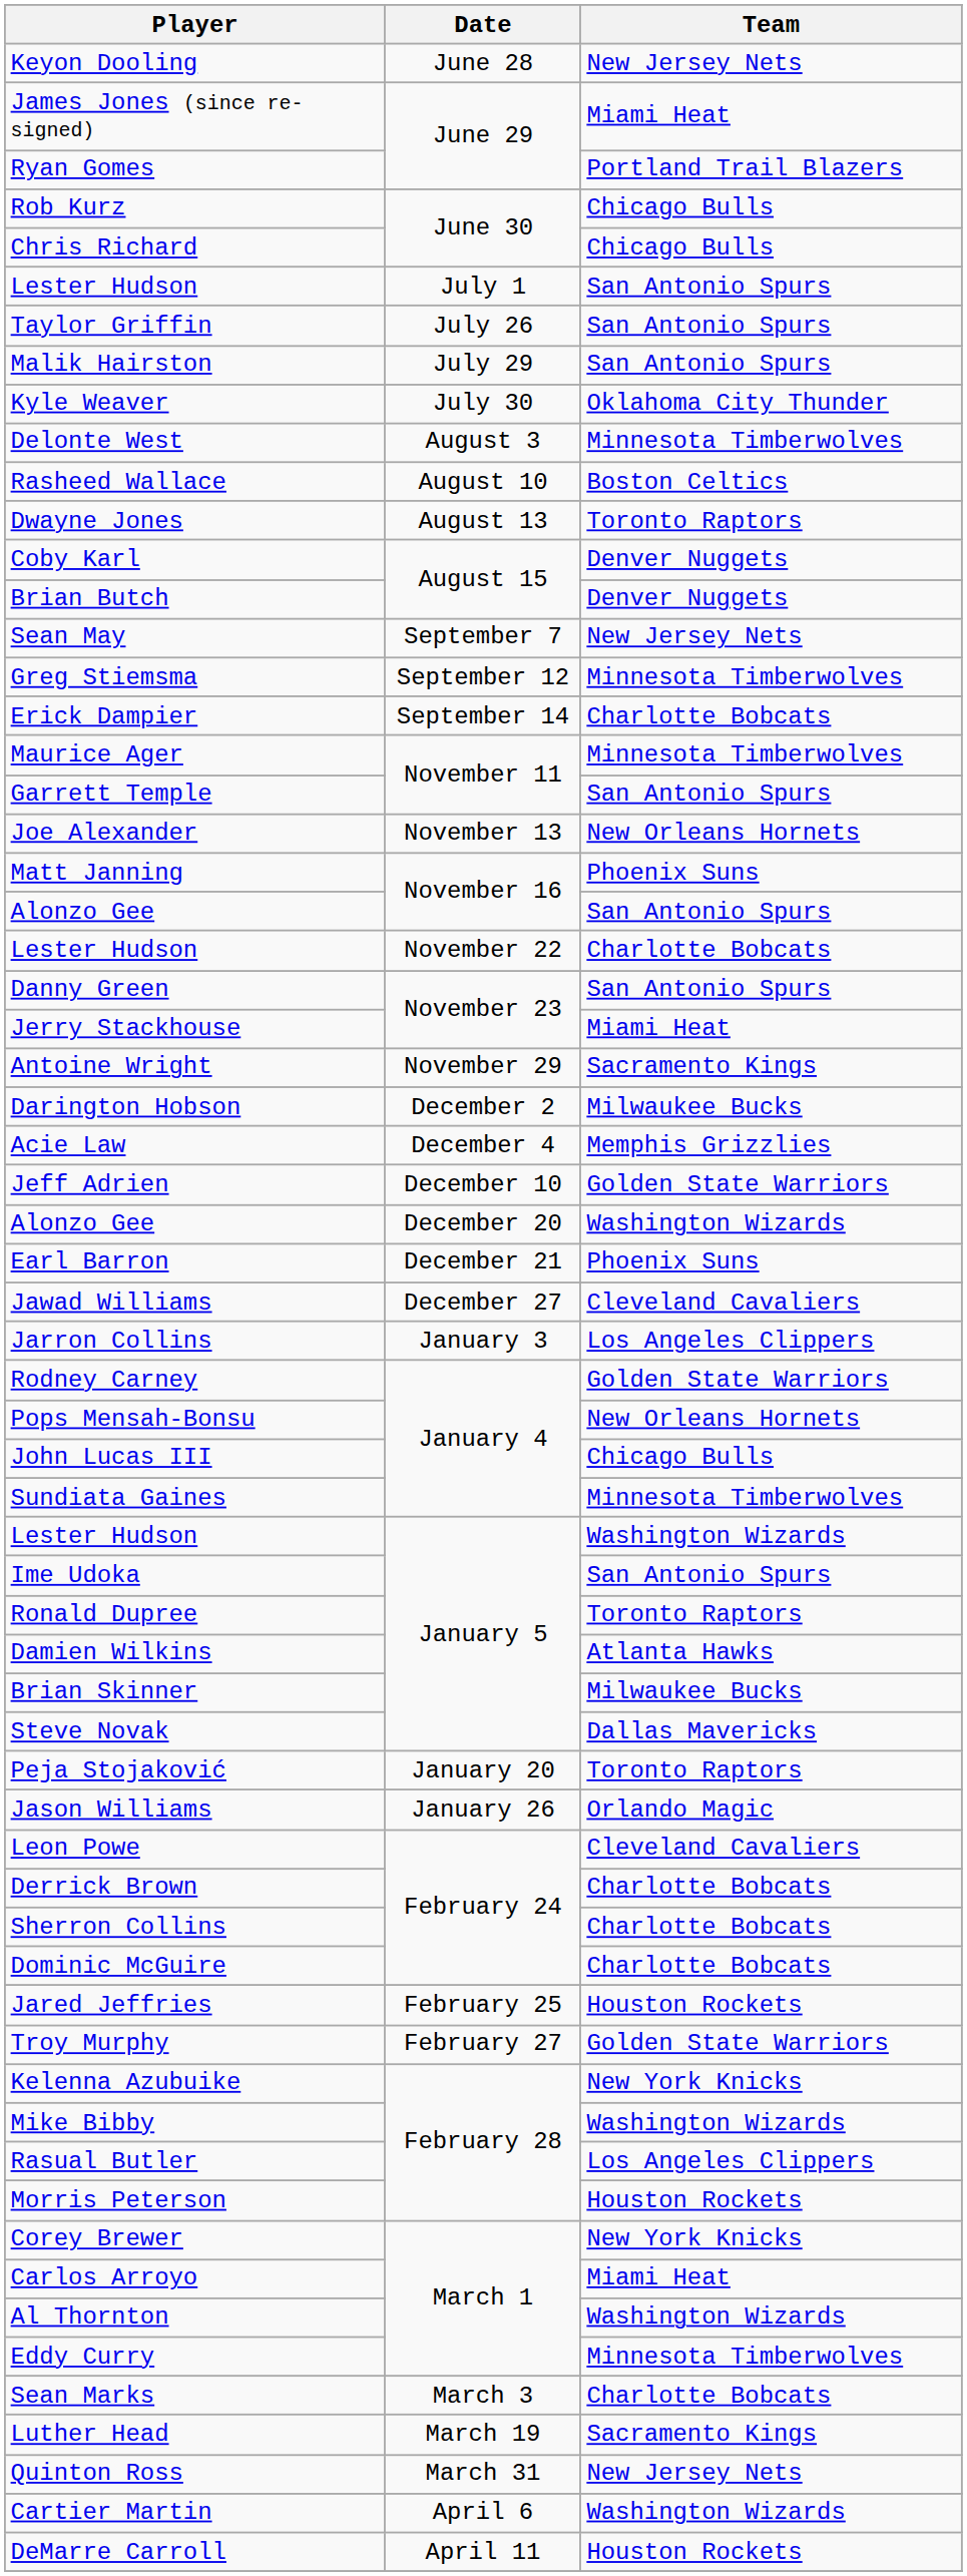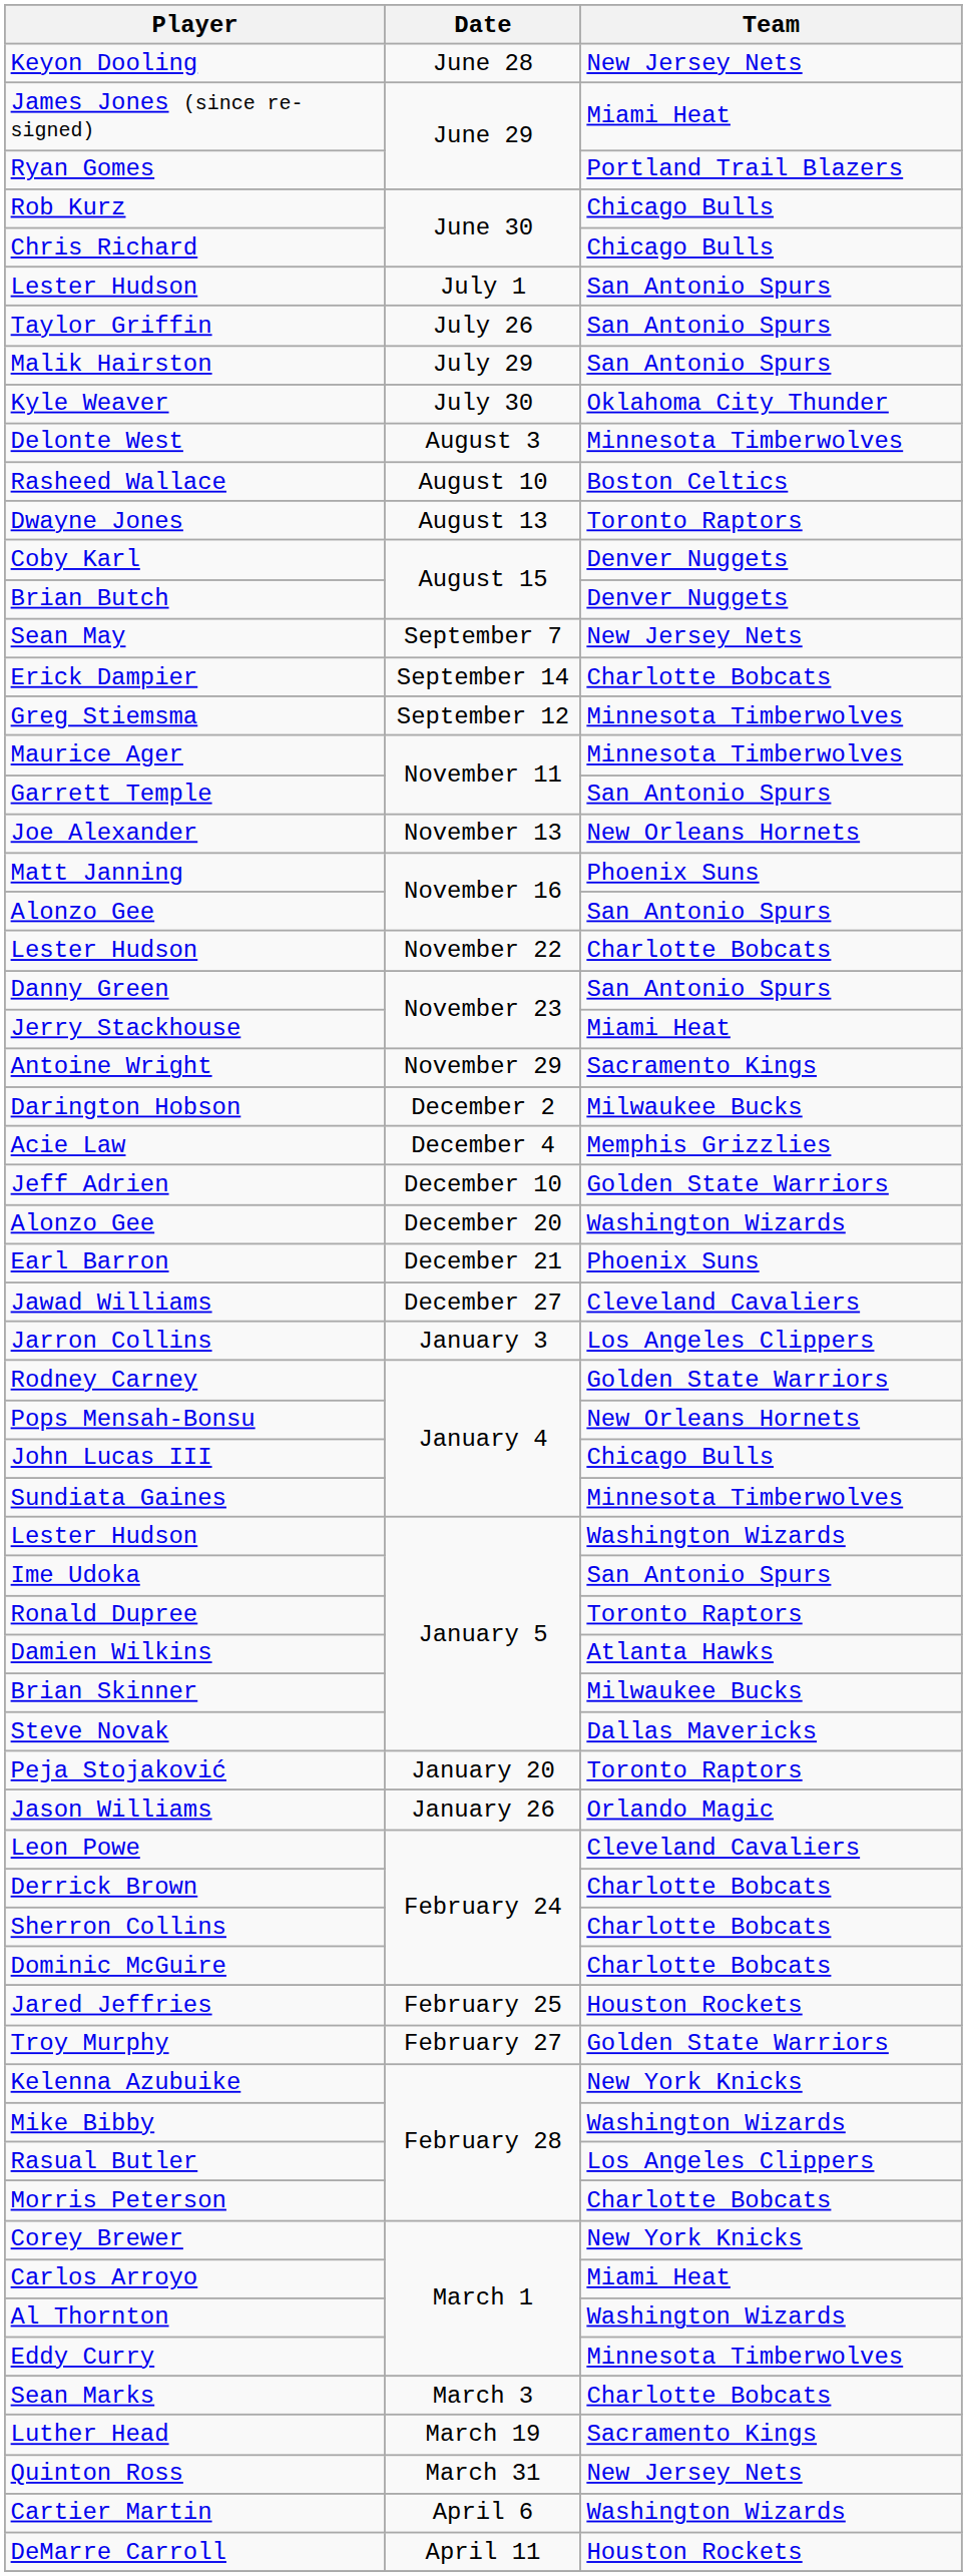rows swapped: Greg Stiemsma <-> Erick Dampier
Morris Peterson | Team: Houston Rockets -> Charlotte Bobcats
